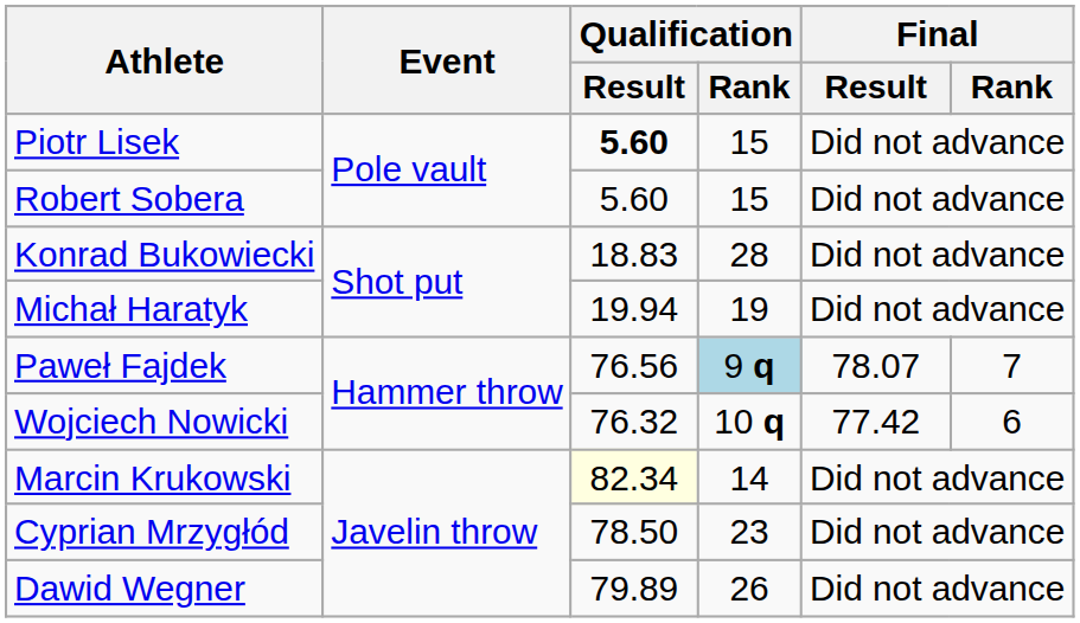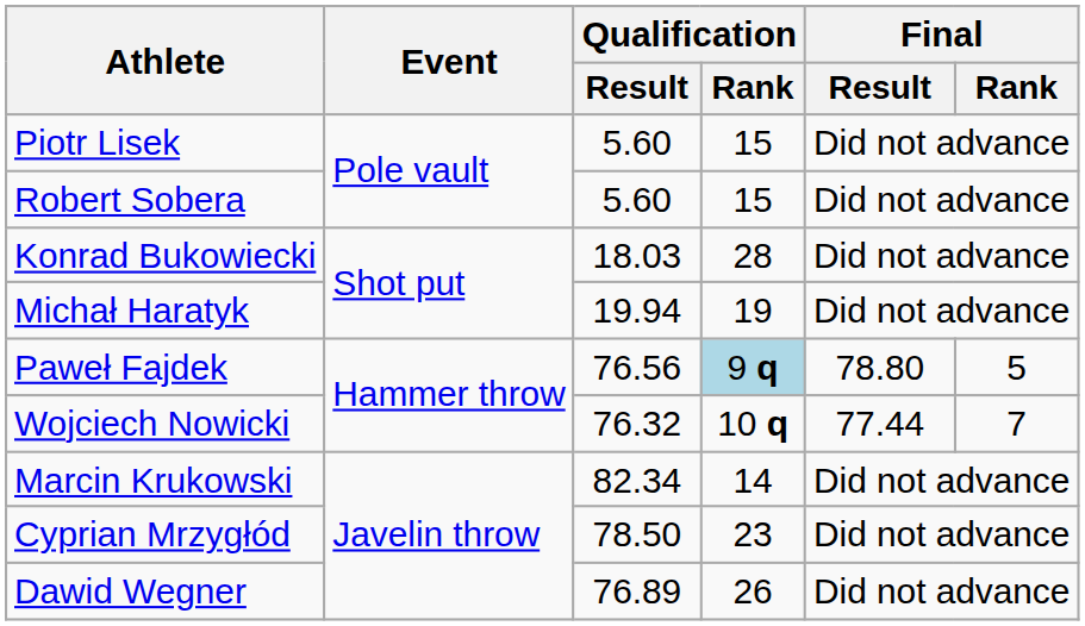Piotr Lisek | Qualification / Result: bold -> normal
Konrad Bukowiecki | Qualification / Result: 18.83 -> 18.03
Paweł Fajdek | Final / Result: 78.07 -> 78.80
Paweł Fajdek | Final / Rank: 7 -> 5
Wojciech Nowicki | Final / Result: 77.42 -> 77.44
Wojciech Nowicki | Final / Rank: 6 -> 7
Marcin Krukowski | Qualification / Result: lightyellow background -> no background
Dawid Wegner | Qualification / Result: 79.89 -> 76.89
